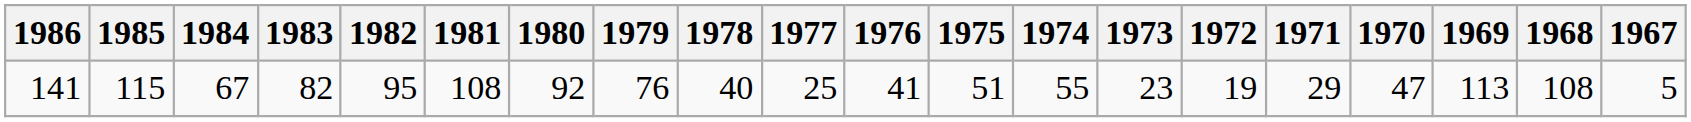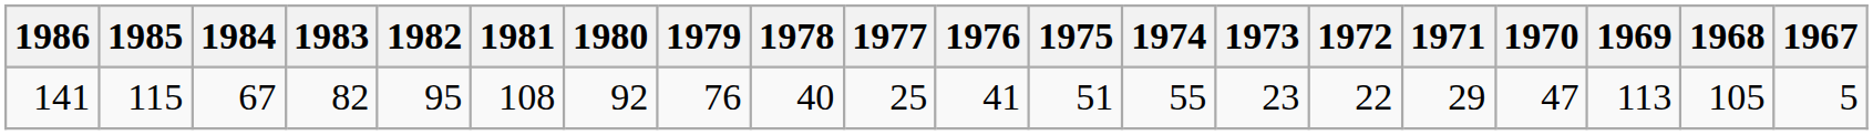141 | 1972: 19 -> 22
141 | 1968: 108 -> 105
